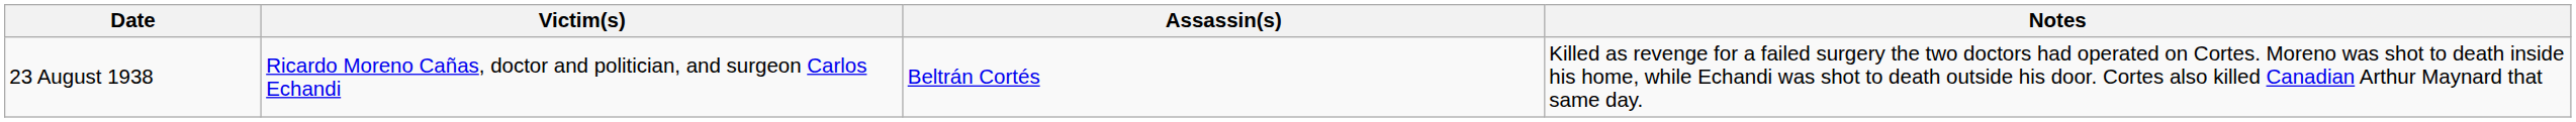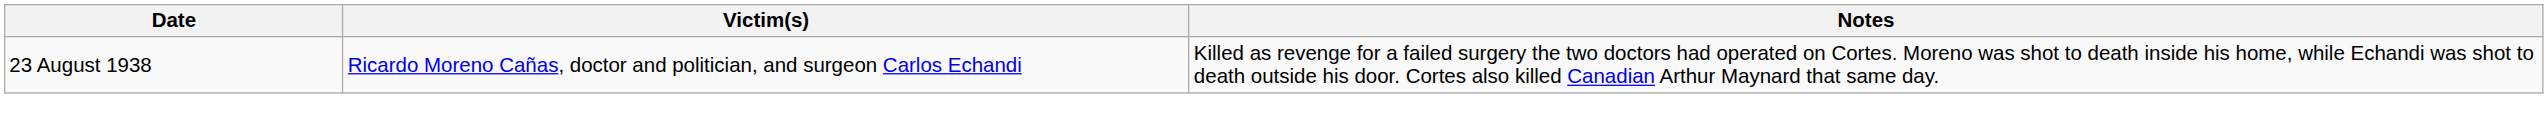- column: Assassin(s) | Beltrán Cortés
